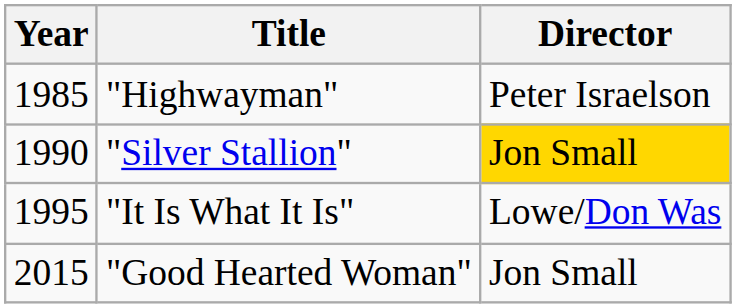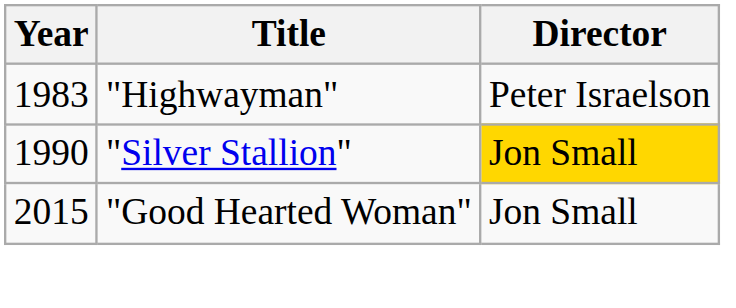"Highwayman" | Year: 1985 -> 1983
- row: 1995 | "It Is What It Is" | Lowe/Don Was
